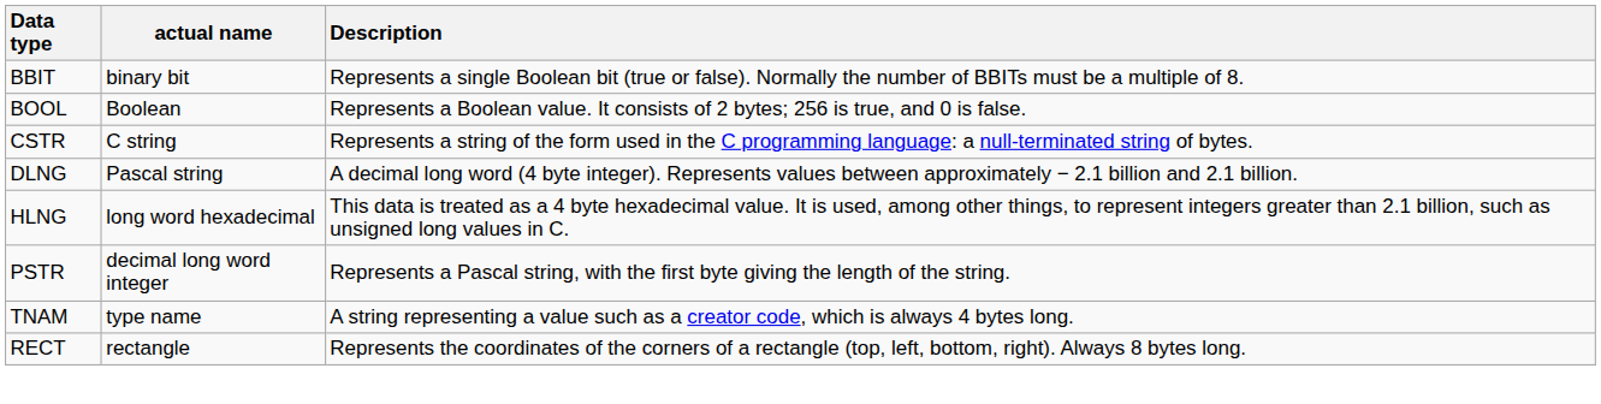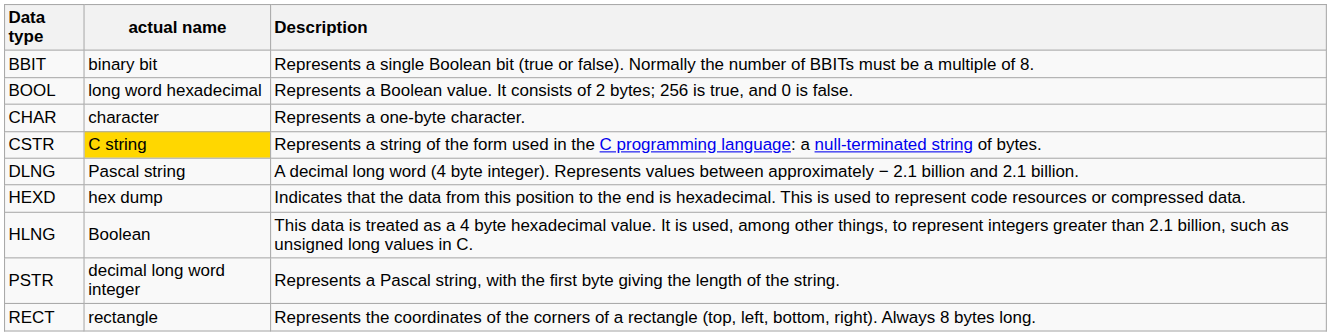BOOL | actual name: Boolean -> long word hexadecimal
+ row: CHAR | character | Represents a one-byte character.
CSTR | actual name: no background -> gold background
+ row: HEXD | hex dump | Indicates that the data from this position to the end is hexadecimal. This is used to represent code resources or compressed data.
HLNG | actual name: long word hexadecimal -> Boolean
- row: TNAM | type name | A string representing a value such as a creator code, which is always 4 bytes long.
